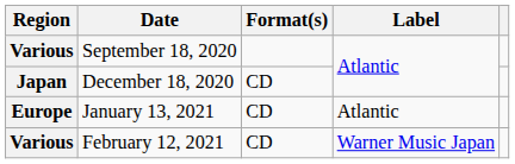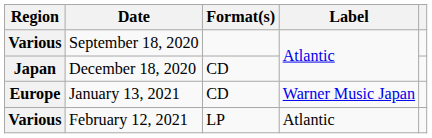January 13, 2021 | Label: Atlantic -> Warner Music Japan
February 12, 2021 | Format(s): CD -> LP
February 12, 2021 | Label: Warner Music Japan -> Atlantic
